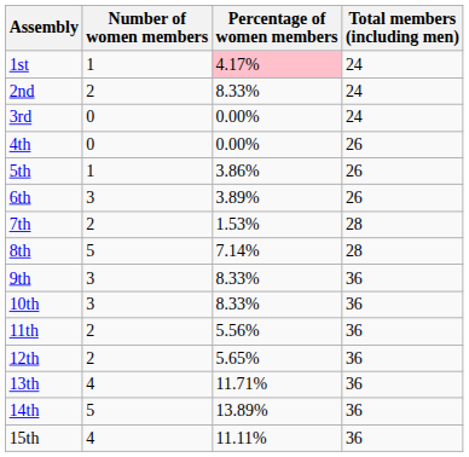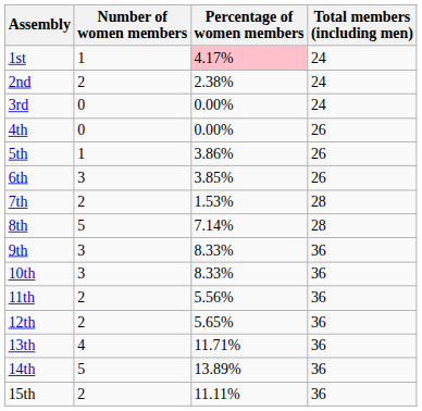2nd | Percentage of women members: 8.33% -> 2.38%
6th | Percentage of women members: 3.89% -> 3.85%
15th | Number of women members: 4 -> 2
